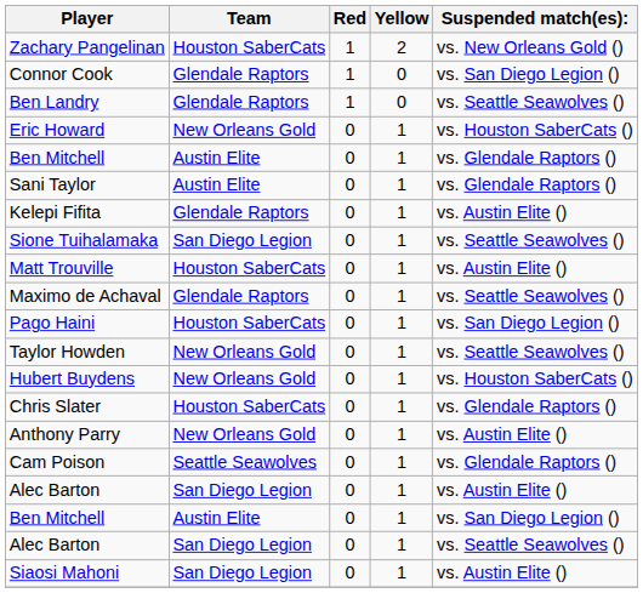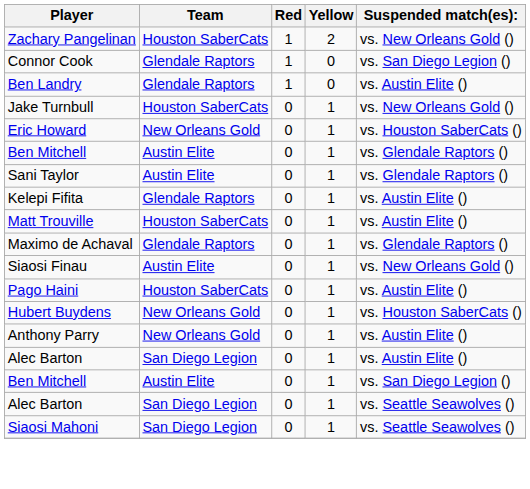Ben Landry | Suspended match(es):: vs. Seattle Seawolves () -> vs. Austin Elite ()
+ row: Jake Turnbull | Houston SaberCats | 0 | 1 | vs. New Orleans Gold ()
- row: Sione Tuihalamaka | San Diego Legion | 0 | 1 | vs. Seattle Seawolves ()
Maximo de Achaval | Suspended match(es):: vs. Seattle Seawolves () -> vs. Glendale Raptors ()
+ row: Siaosi Finau | Austin Elite | 0 | 1 | vs. New Orleans Gold ()
Pago Haini | Suspended match(es):: vs. San Diego Legion () -> vs. Austin Elite ()
- row: Taylor Howden | New Orleans Gold | 0 | 1 | vs. Seattle Seawolves ()
- row: Chris Slater | Houston SaberCats | 0 | 1 | vs. Glendale Raptors ()
- row: Cam Poison | Seattle Seawolves | 0 | 1 | vs. Glendale Raptors ()
Siaosi Mahoni | Suspended match(es):: vs. Austin Elite () -> vs. Seattle Seawolves ()
